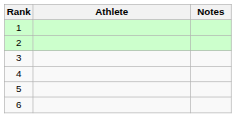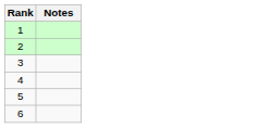- column: Athlete
